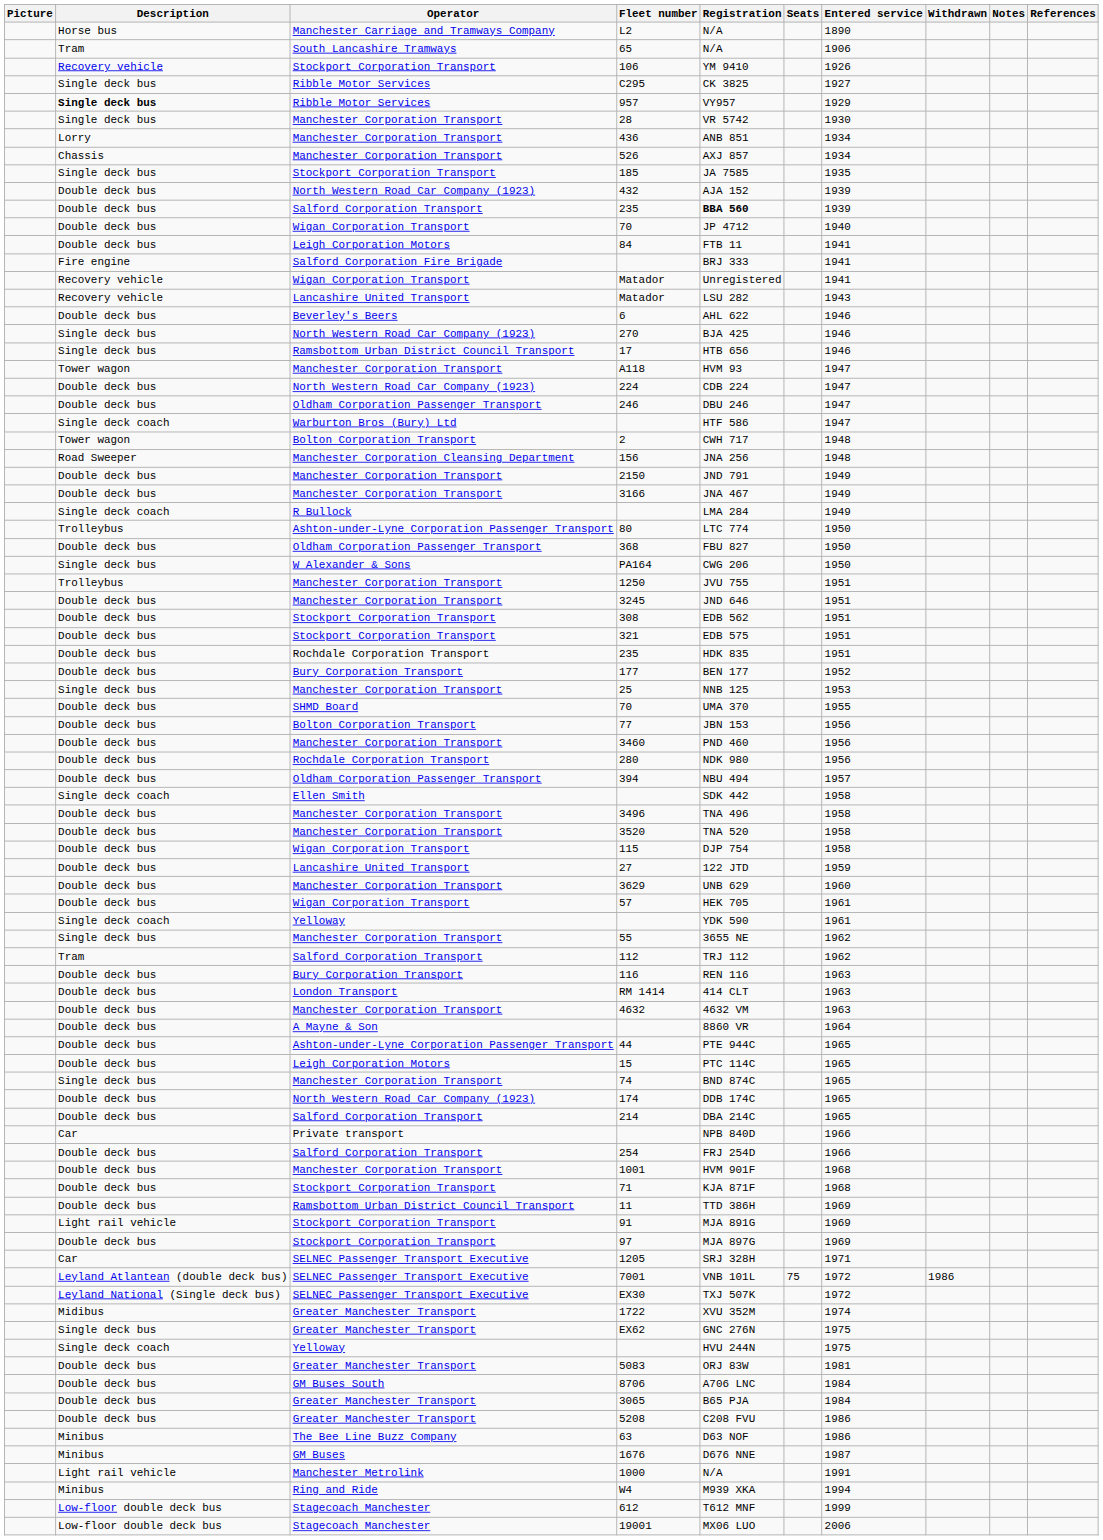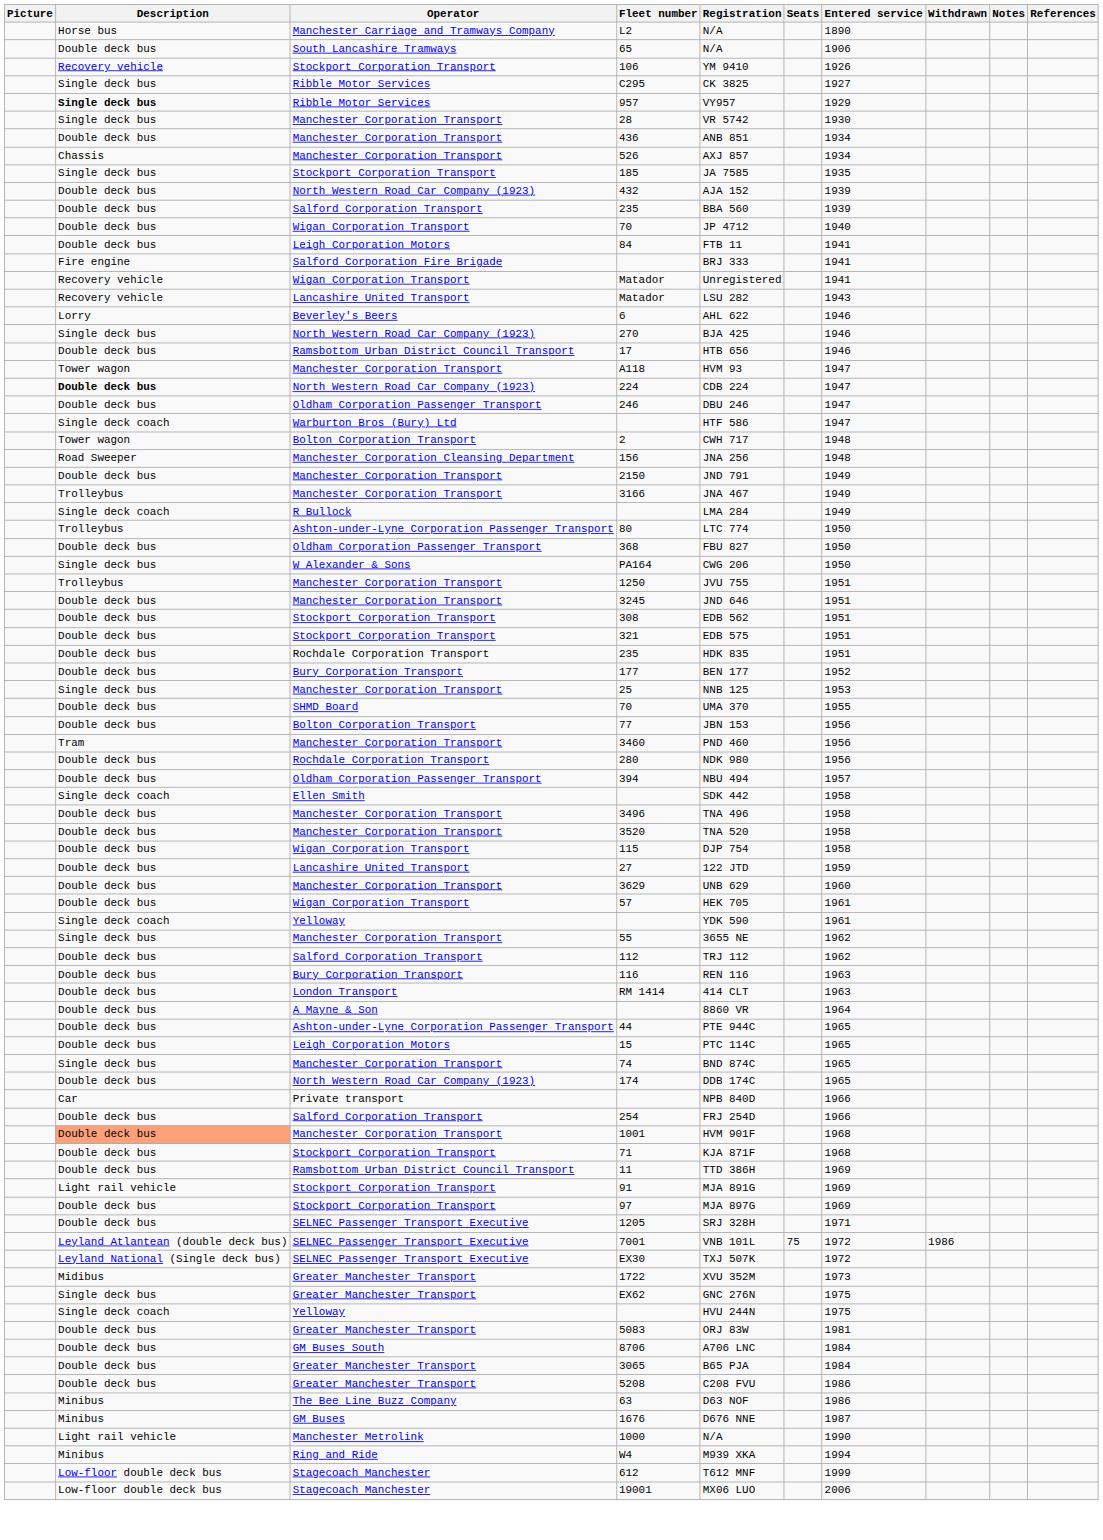65 | Description: Tram -> Double deck bus
436 | Description: Lorry -> Double deck bus
Salford Corporation Transport / 235 | Registration: bold -> normal
6 | Description: Double deck bus -> Lorry
17 | Description: Single deck bus -> Double deck bus
224 | Description: normal -> bold
3166 | Description: Double deck bus -> Trolleybus
3460 | Description: Double deck bus -> Tram
112 | Description: Tram -> Double deck bus
- row: Double deck bus | Manchester Corporation Transport | 4632 | 4632 VM | 1963
- row: Double deck bus | Salford Corporation Transport | 214 | DBA 214C | 1965
1001 | Description: no background -> lightsalmon background
1205 | Description: Car -> Double deck bus
1722 | Entered service: 1974 -> 1973
1000 | Entered service: 1991 -> 1990
